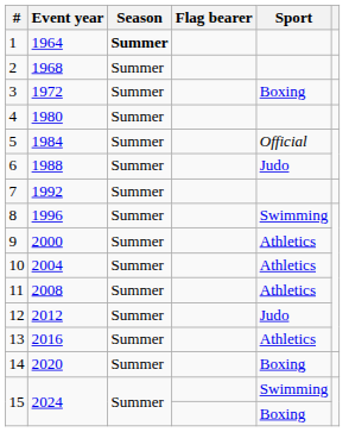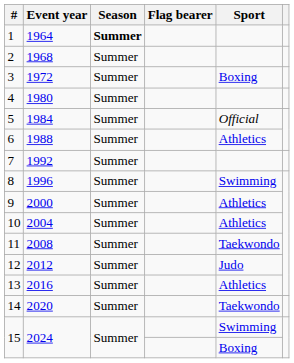6 | Sport: Judo -> Athletics
11 | Sport: Athletics -> Taekwondo
14 | Sport: Boxing -> Taekwondo
